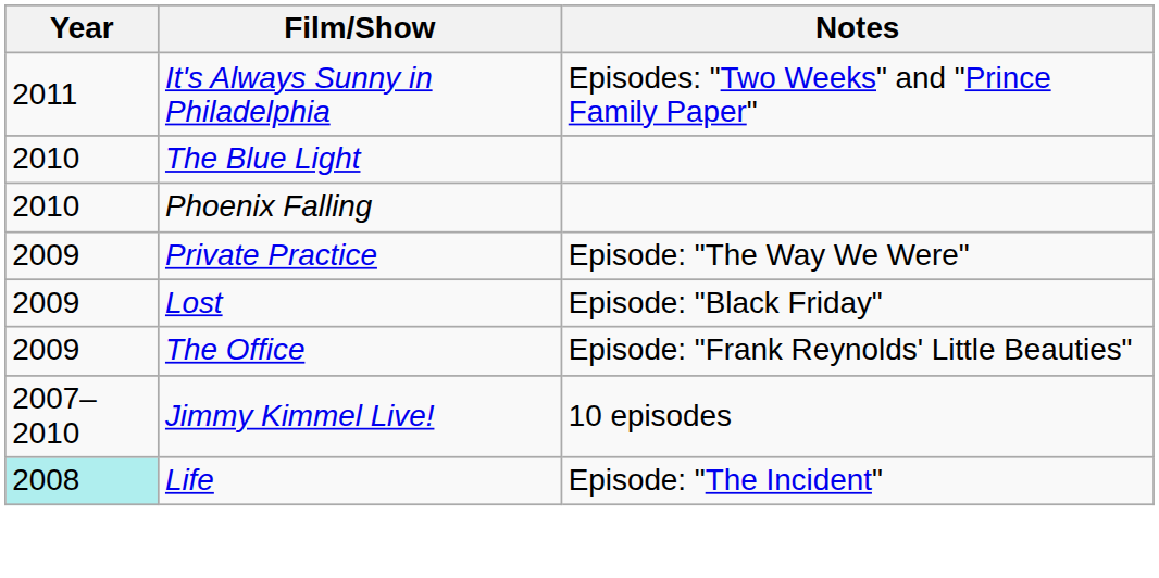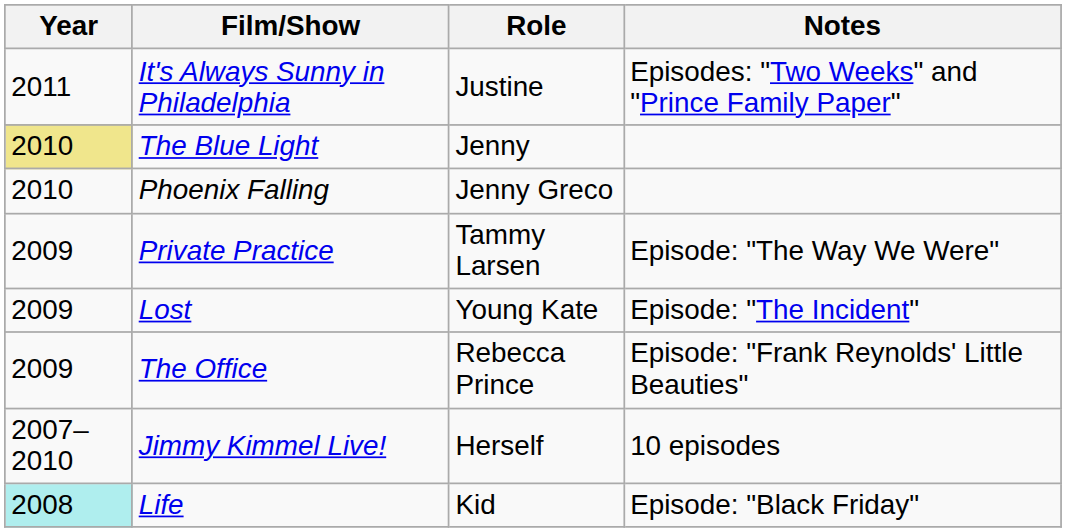+ column: Role | Justine | Jenny | Jenny Greco | Tammy Larsen | Young Kate | Rebecca Prince | Herself | Kid
The Blue Light | Year: no background -> khaki background
Lost | Notes: Episode: "Black Friday" -> Episode: "The Incident"
Life | Notes: Episode: "The Incident" -> Episode: "Black Friday"
